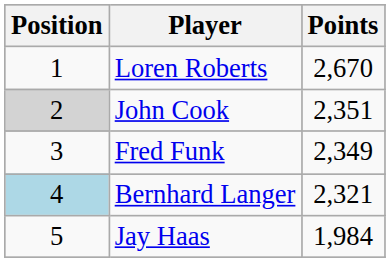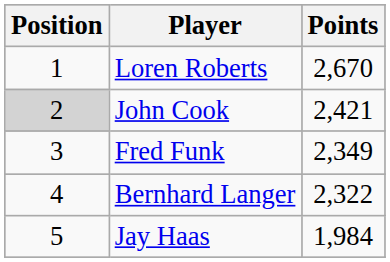John Cook | Points: 2,351 -> 2,421
Bernhard Langer | Position: lightblue background -> no background
Bernhard Langer | Points: 2,321 -> 2,322
